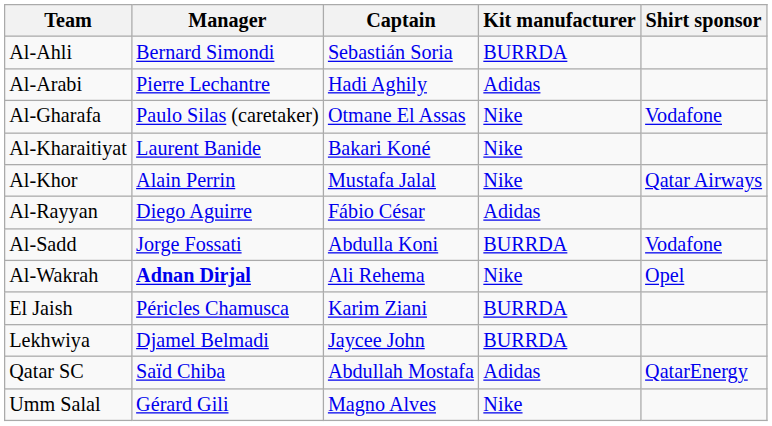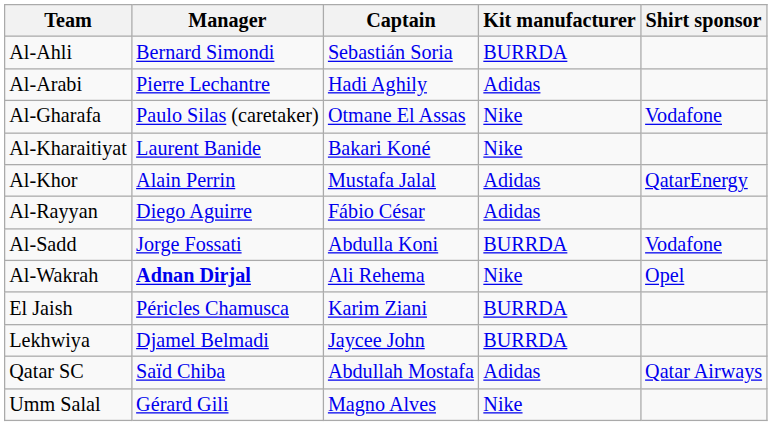Al-Khor | Kit manufacturer: Nike -> Adidas
Al-Khor | Shirt sponsor: Qatar Airways -> QatarEnergy
Qatar SC | Shirt sponsor: QatarEnergy -> Qatar Airways
